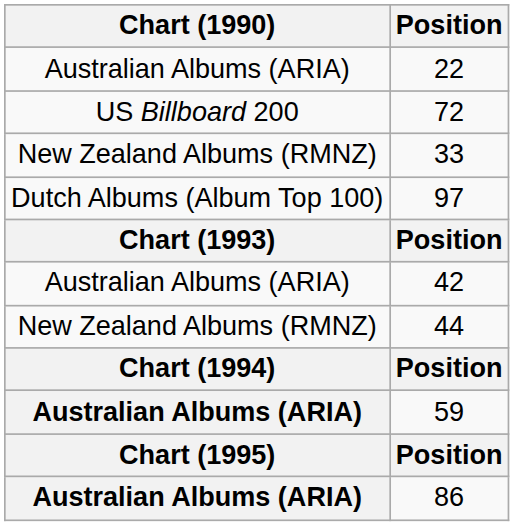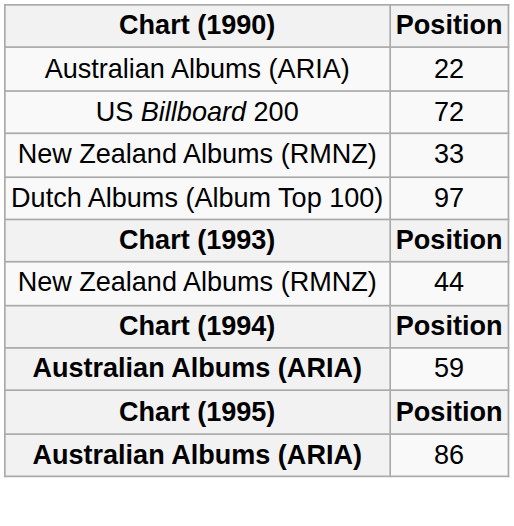- row: Australian Albums (ARIA) | 42
